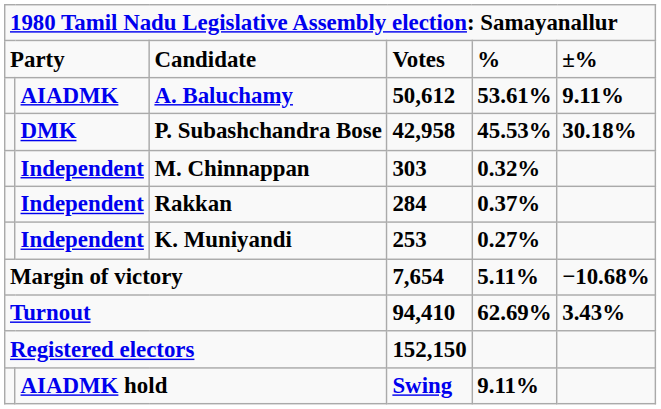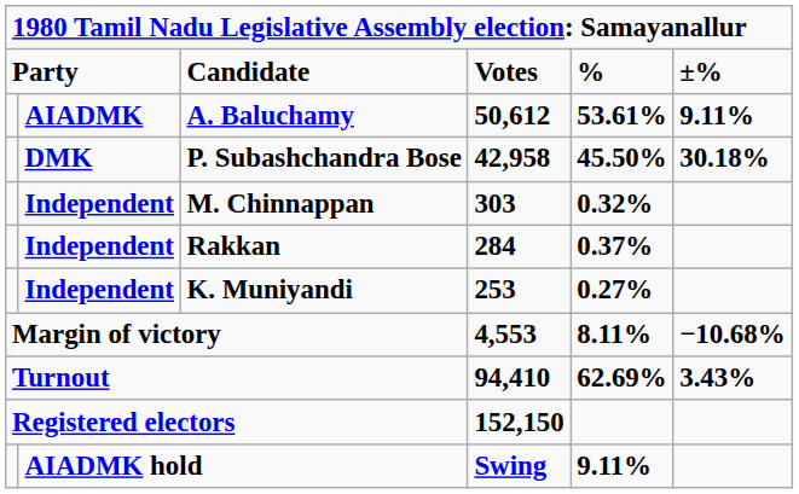P. Subashchandra Bose | column 5: 45.53% -> 45.50%
Margin of victory | column 4: 7,654 -> 4,553
Margin of victory | column 5: 5.11% -> 8.11%
